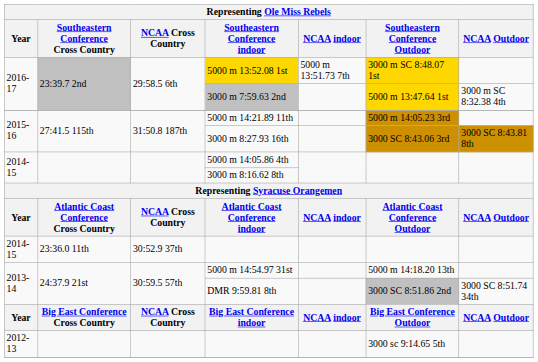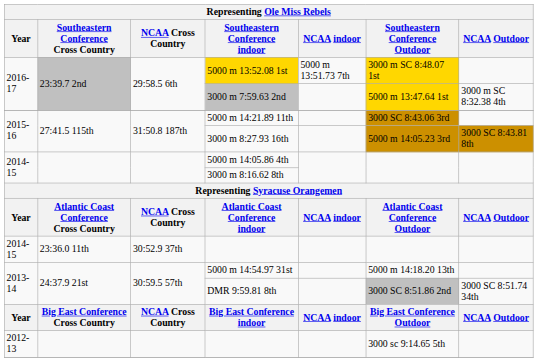5000 m 14:21.89 11th | Southeastern Conference Outdoor: 5000 m 14:05.23 3rd -> 3000 SC 8:43.06 3rd
3000 m 8:27.93 16th | Southeastern Conference Outdoor: 3000 SC 8:43.06 3rd -> 5000 m 14:05.23 3rd
